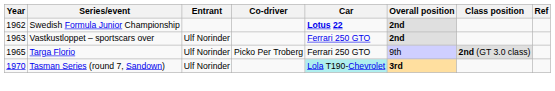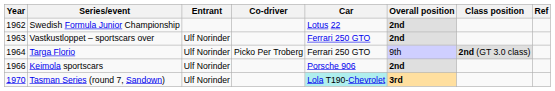Swedish Formula Junior Championship | Car: bold -> normal
Targa Florio | Year: 1965 -> 1964
+ row: 1966 | Keimola sportscars | Ulf Norinder | Porsche 906 | 2nd
